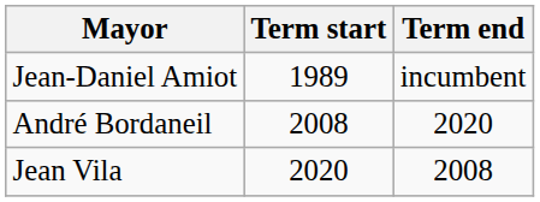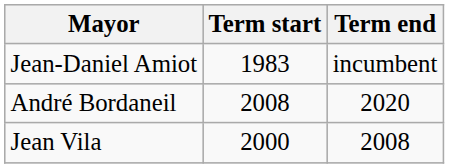Jean-Daniel Amiot | Term start: 1989 -> 1983
Jean Vila | Term start: 2020 -> 2000
